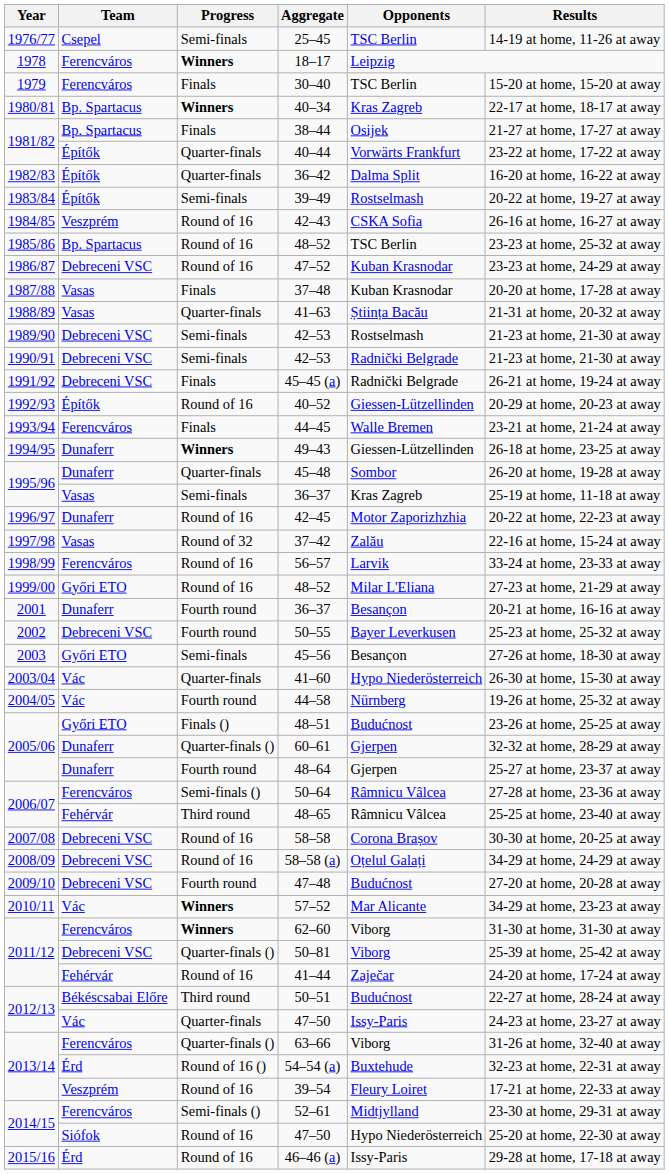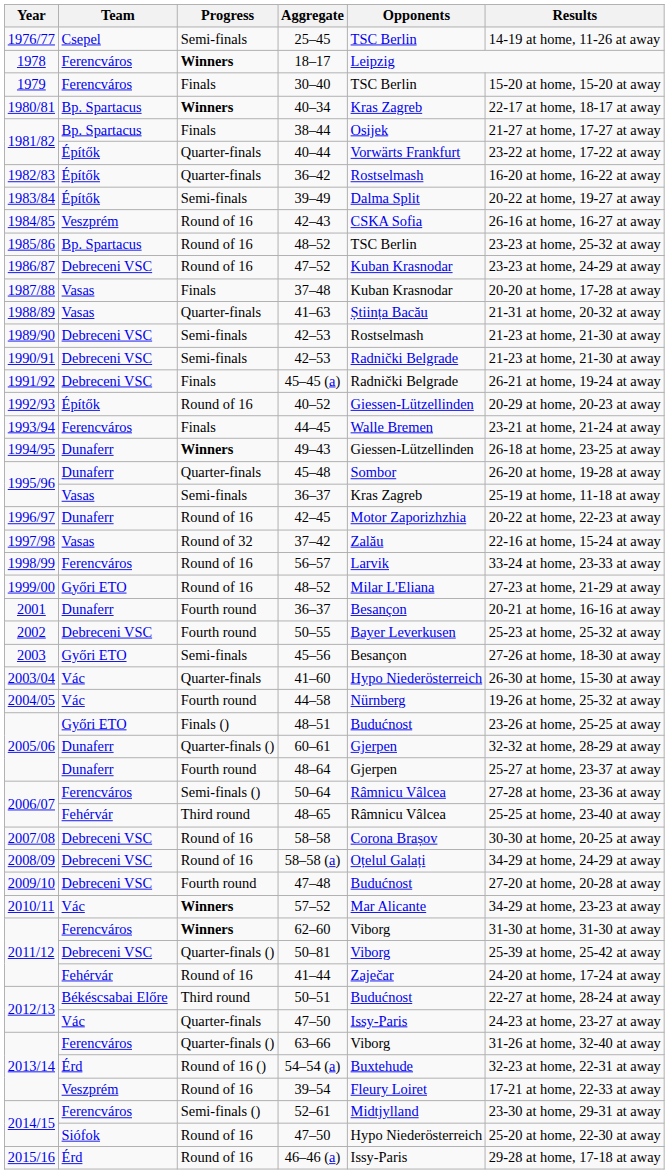36–42 | Opponents: Dalma Split -> Rostselmash
39–49 | Opponents: Rostselmash -> Dalma Split
